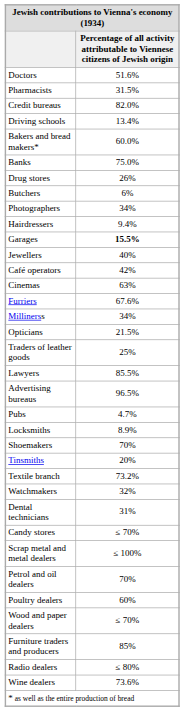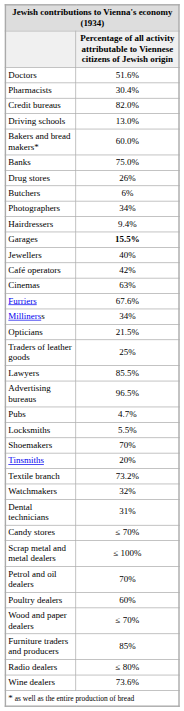Pharmacists | column 2: 31.5% -> 30.4%
Driving schools | column 2: 13.4% -> 13.0%
Locksmiths | column 2: 8.9% -> 5.5%
